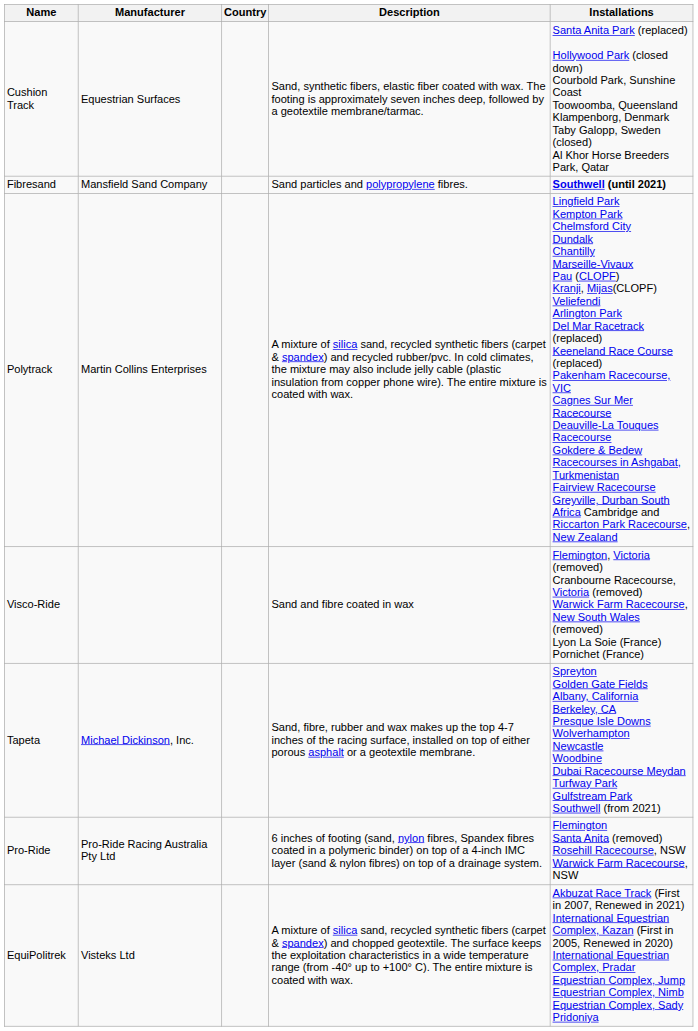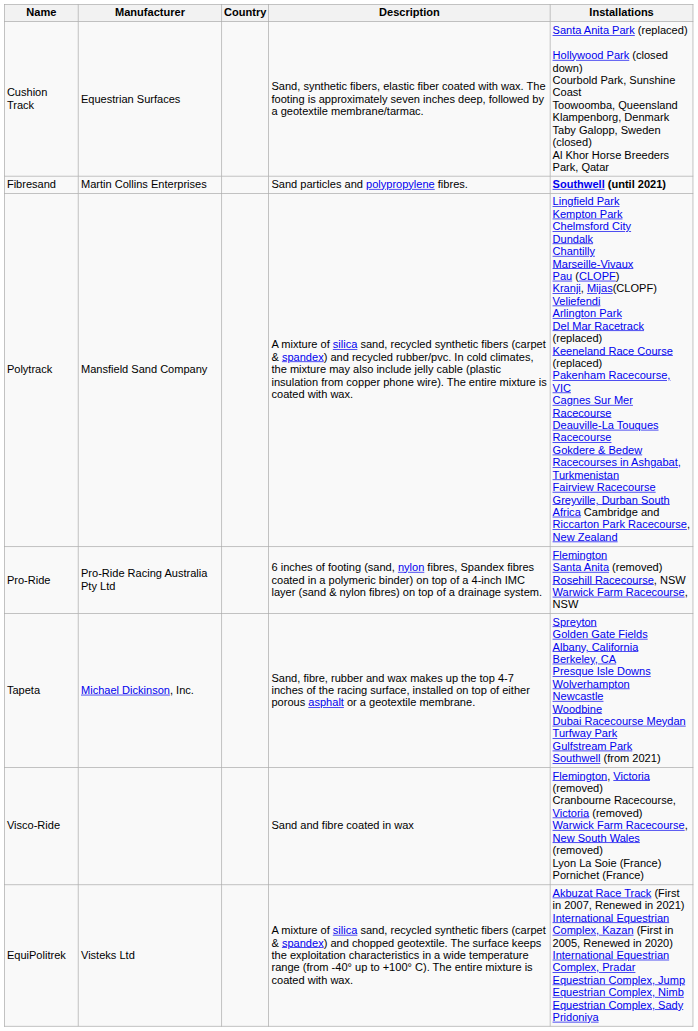Fibresand | Manufacturer: Mansfield Sand Company -> Martin Collins Enterprises
Polytrack | Manufacturer: Martin Collins Enterprises -> Mansfield Sand Company
rows swapped: Pro-Ride <-> Visco-Ride
